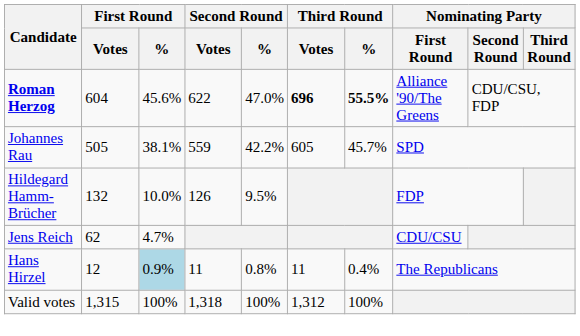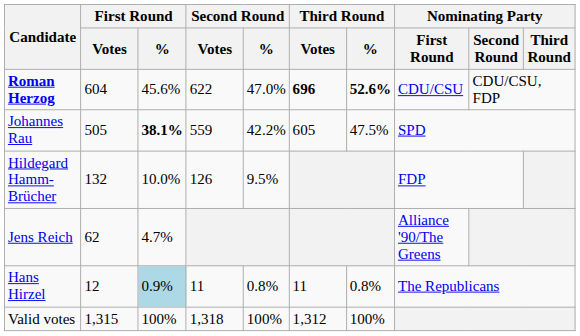Roman Herzog | Third Round / %: 55.5% -> 52.6%
Roman Herzog | Nominating Party / First Round: Alliance '90/The Greens -> CDU/CSU
Johannes Rau | First Round / %: normal -> bold
Johannes Rau | Third Round / %: 45.7% -> 47.5%
Jens Reich | Nominating Party / First Round: CDU/CSU -> Alliance '90/The Greens
Hans Hirzel | Third Round / %: 0.4% -> 0.8%
